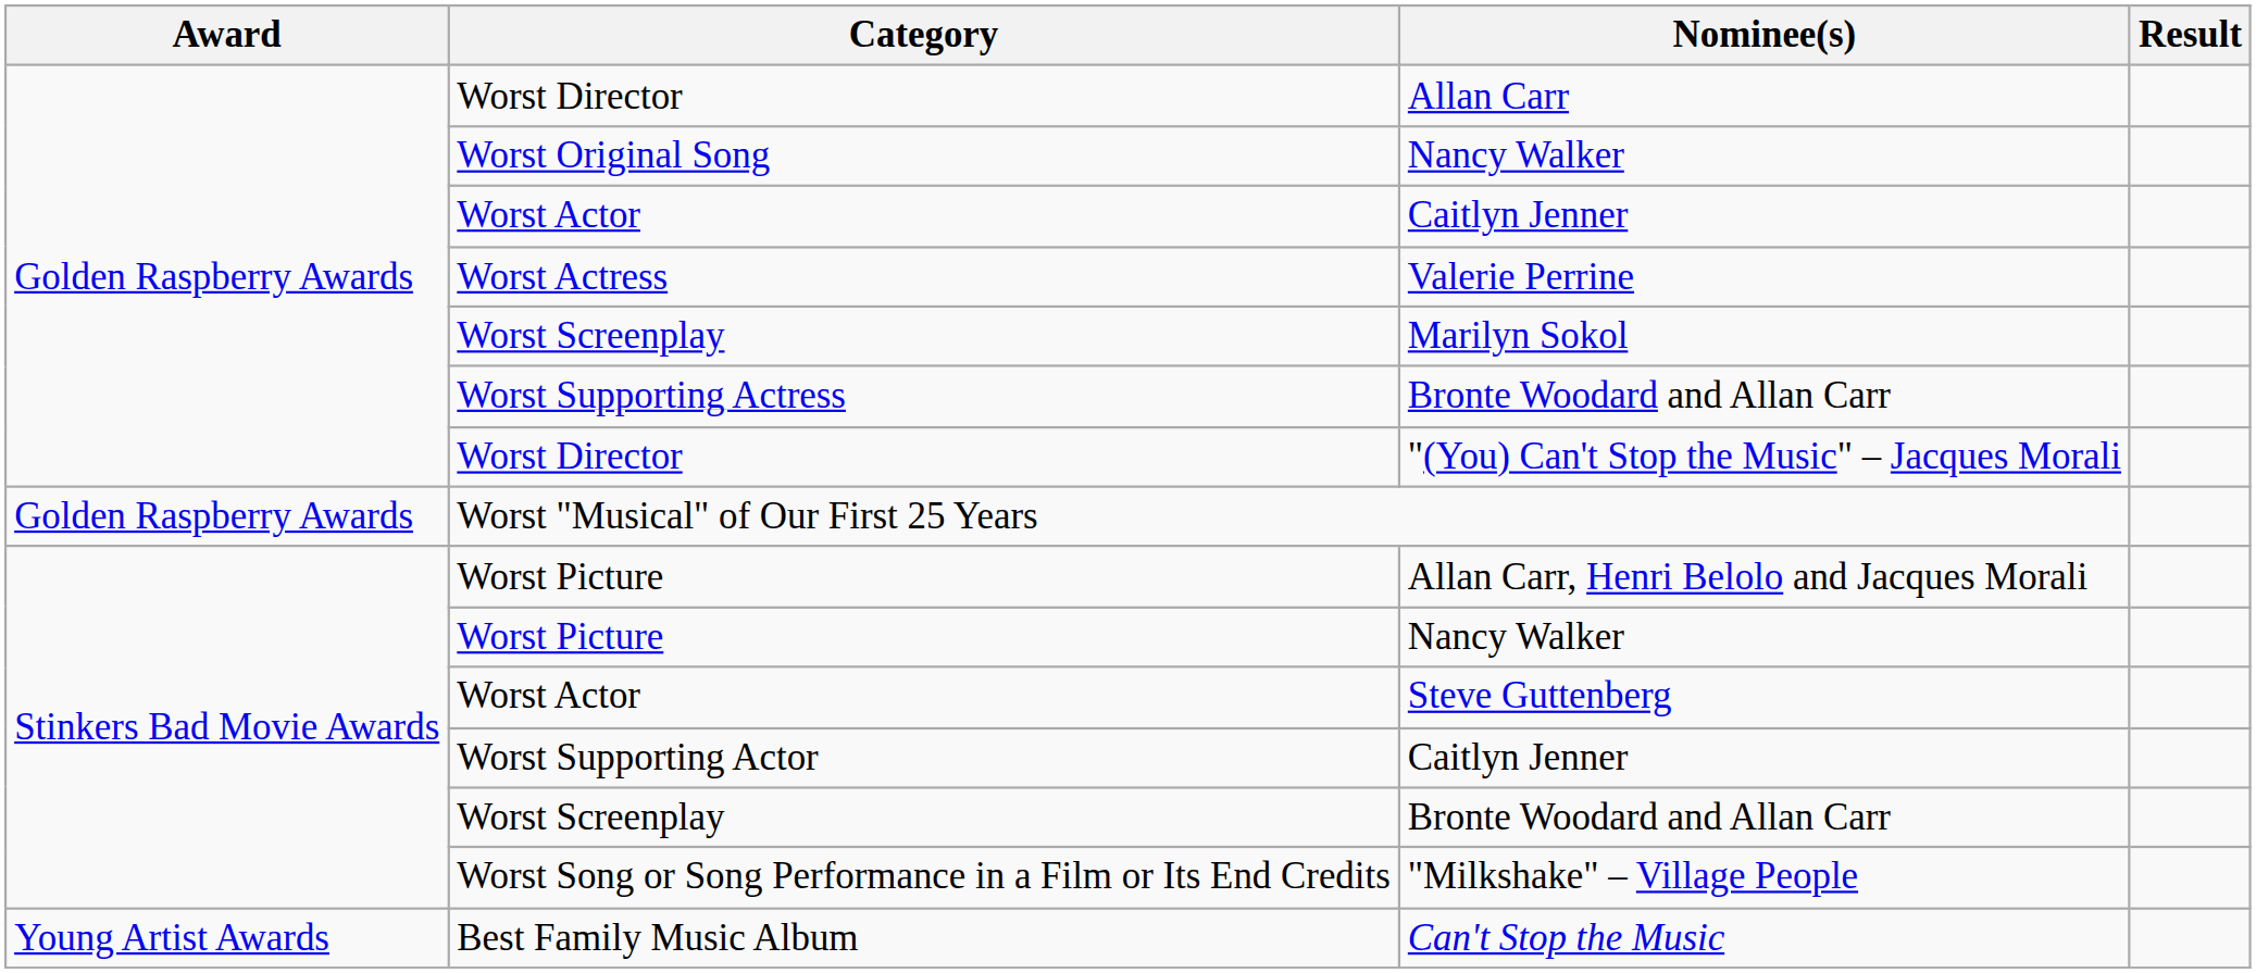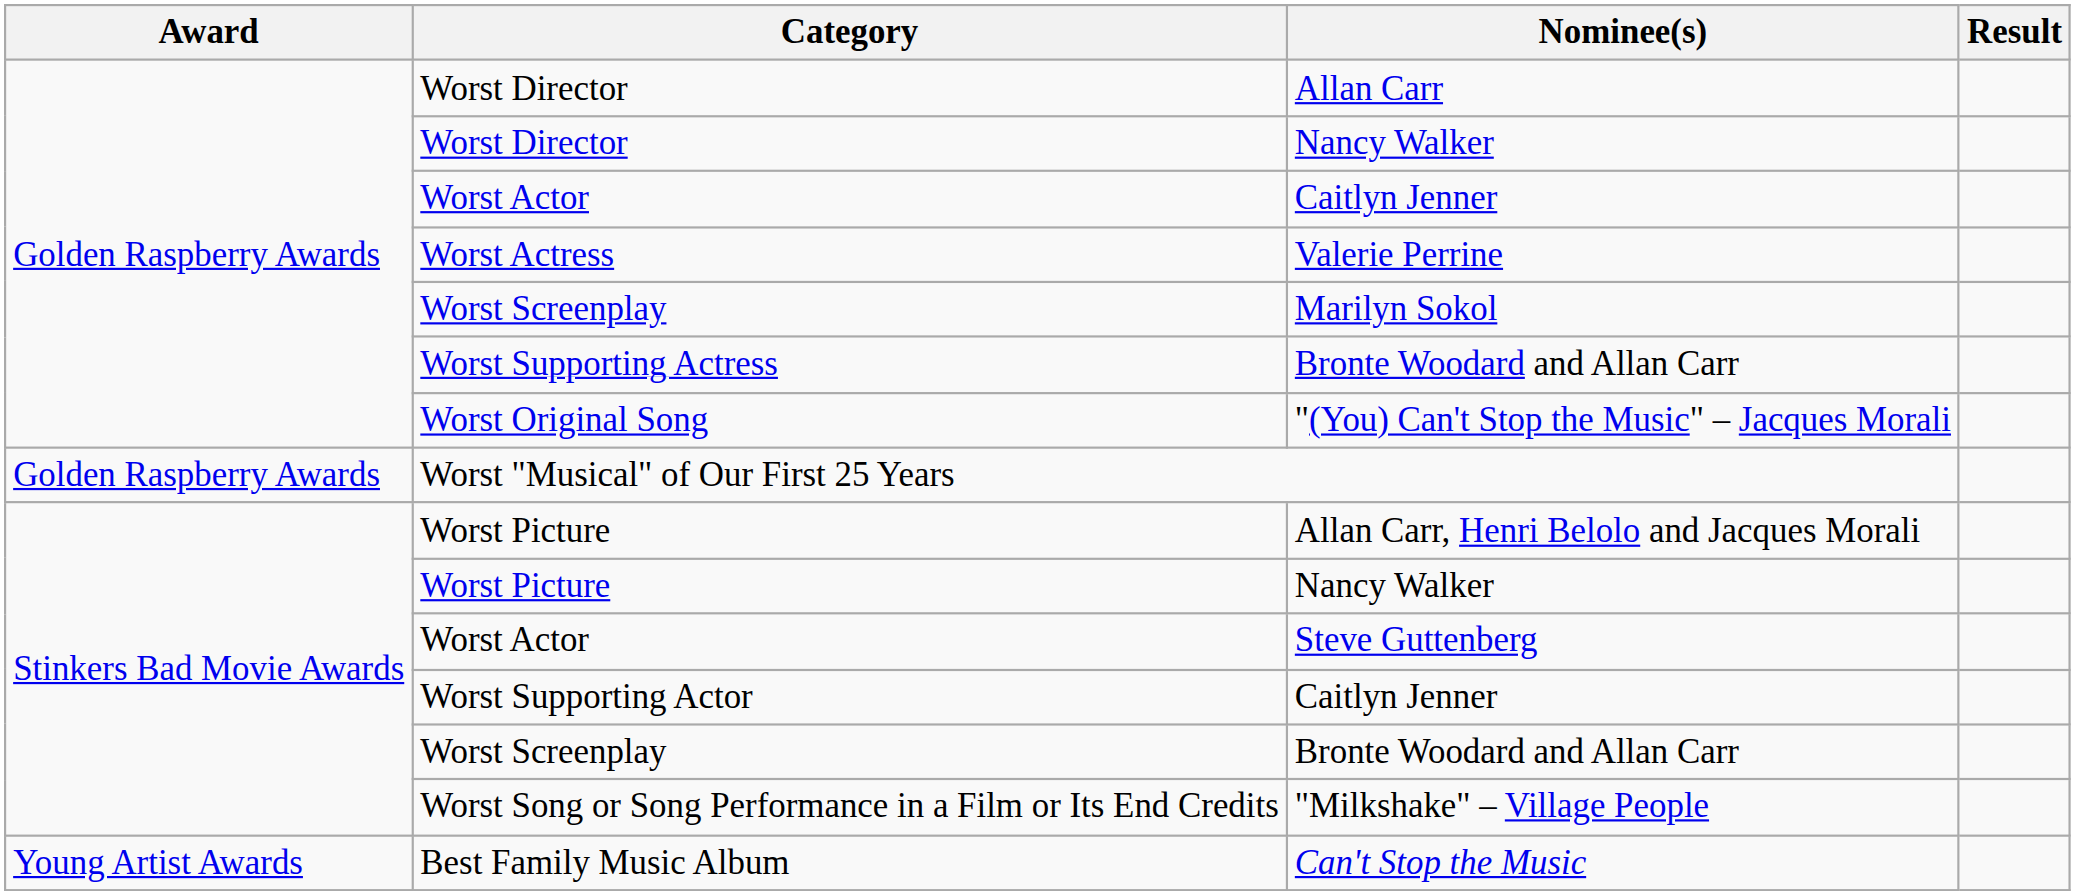Golden Raspberry Awards / Nancy Walker | Category: Worst Original Song -> Worst Director
"(You) Can't Stop the Music" – Jacques Morali | Category: Worst Director -> Worst Original Song
